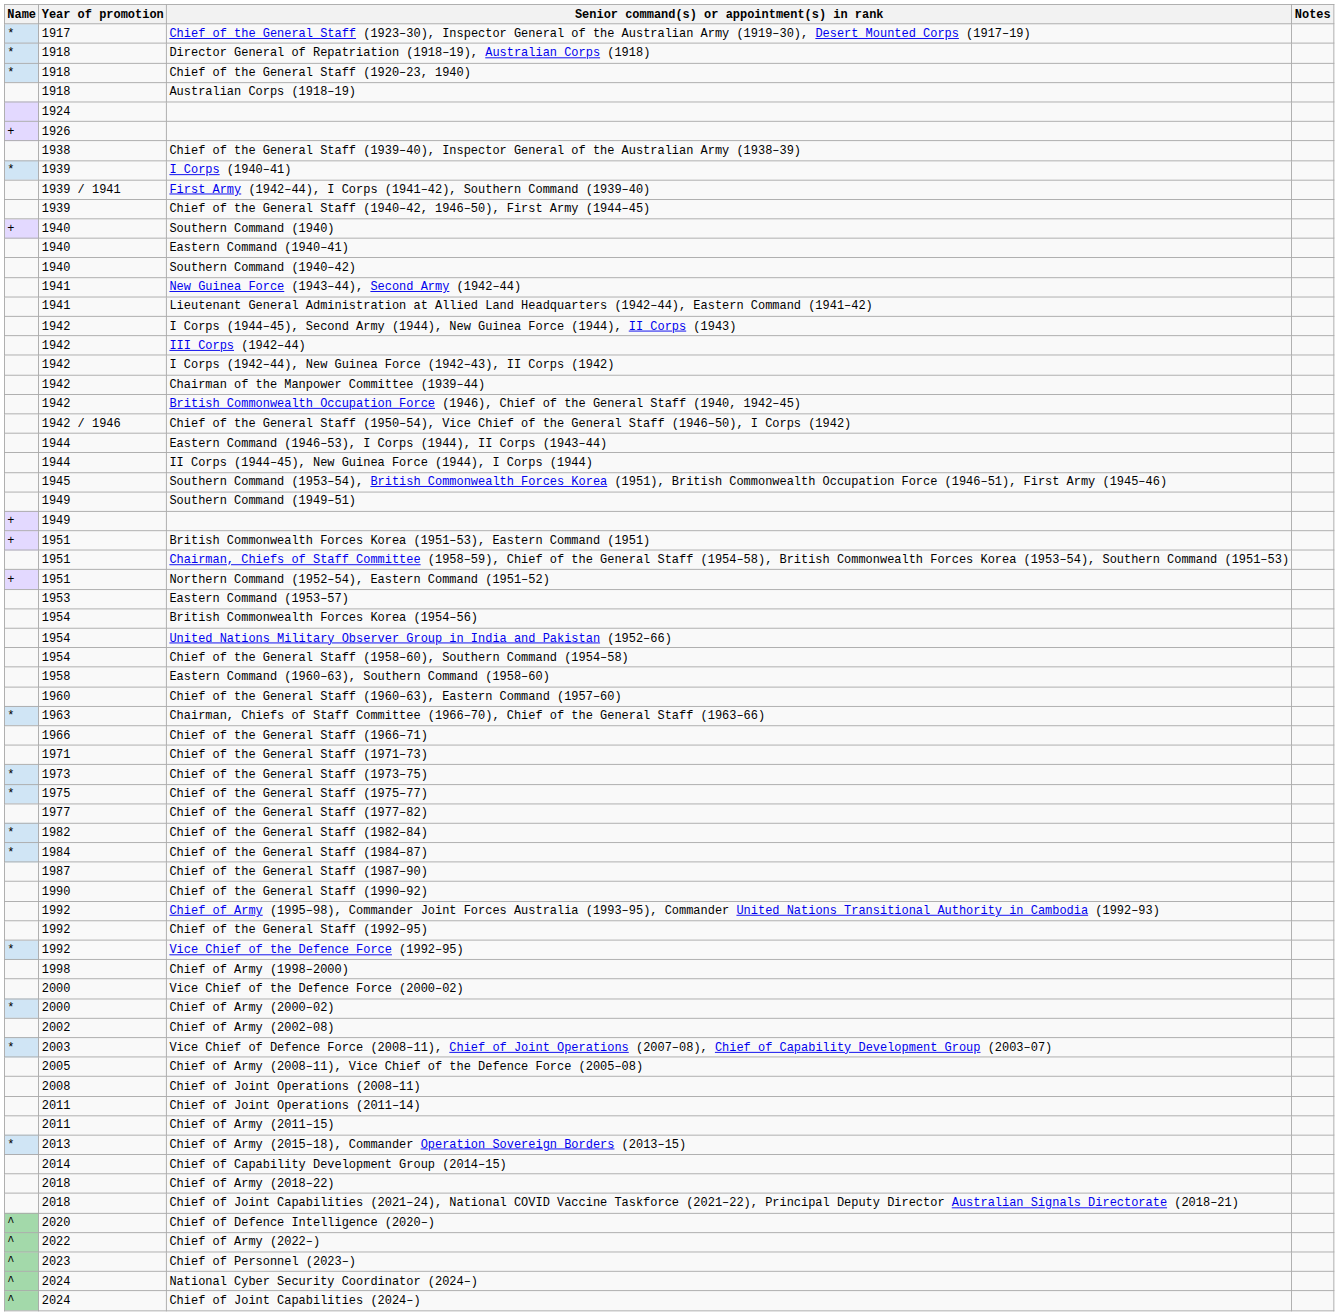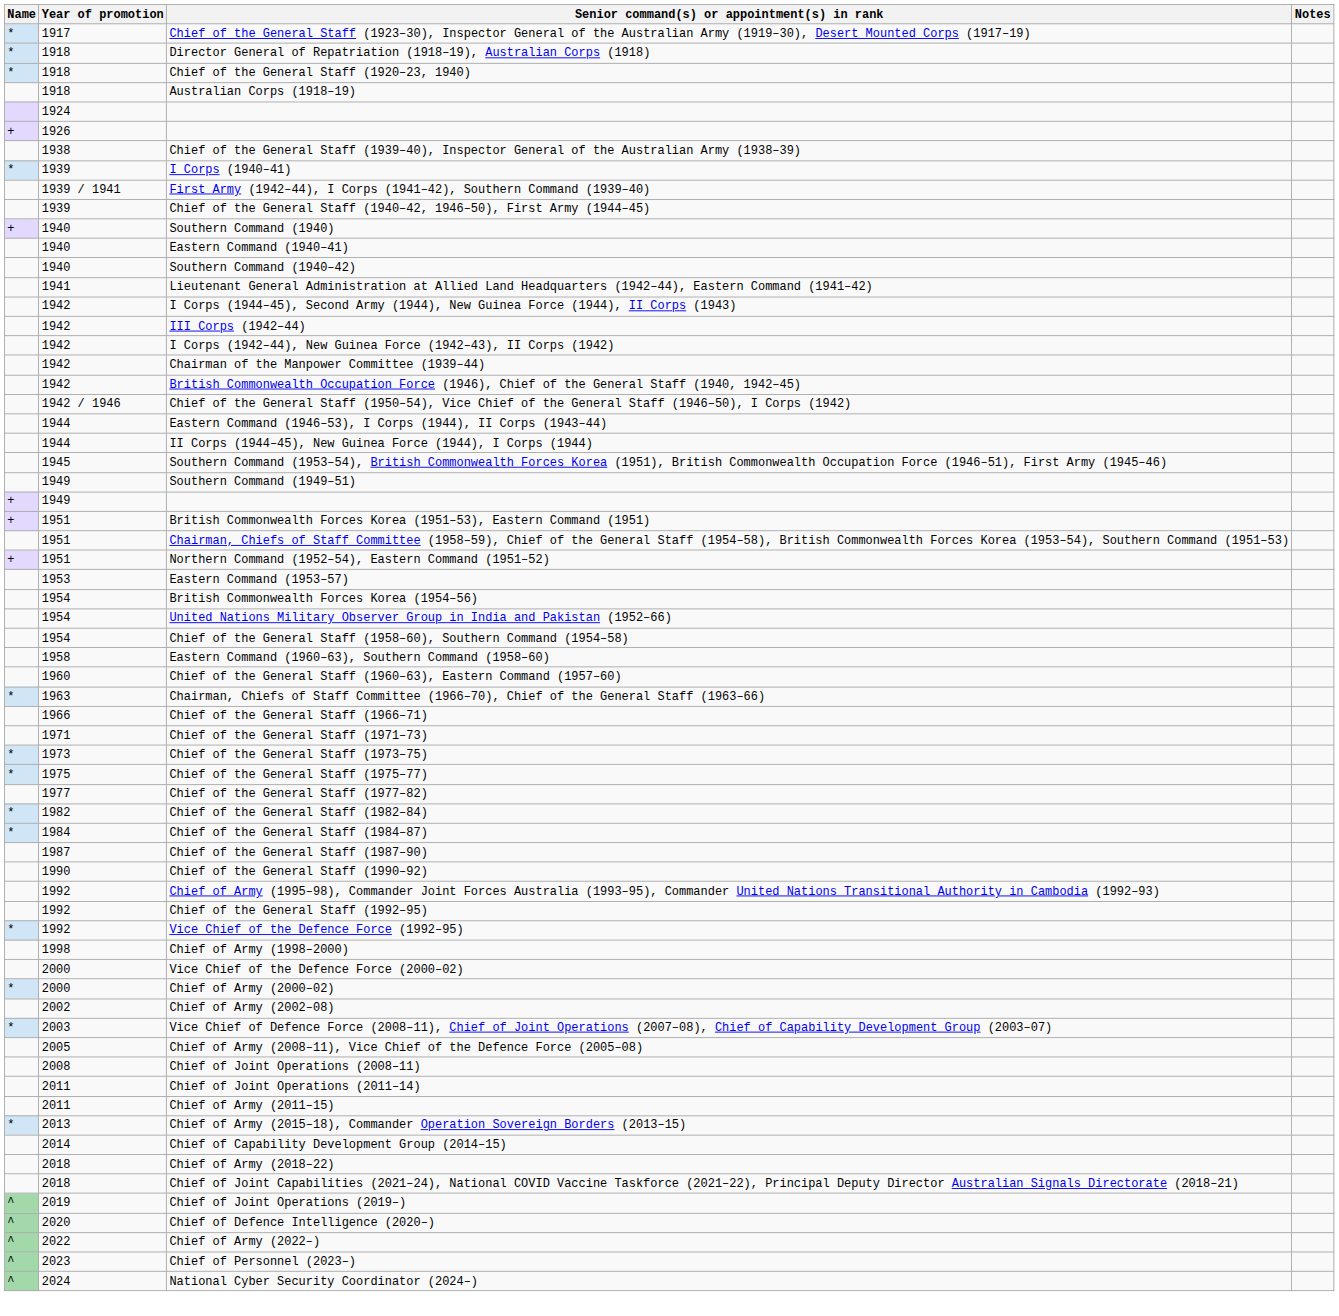- row: 1941 | New Guinea Force (1943–44), Second Army (1942–44)
+ row: ^ | 2019 | Chief of Joint Operations (2019–)
- row: ^ | 2024 | Chief of Joint Capabilities (2024–)
